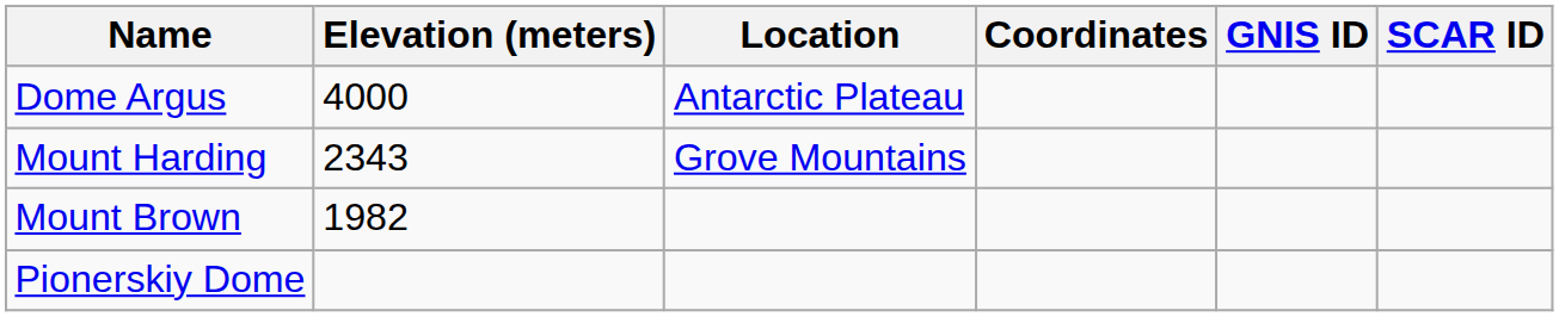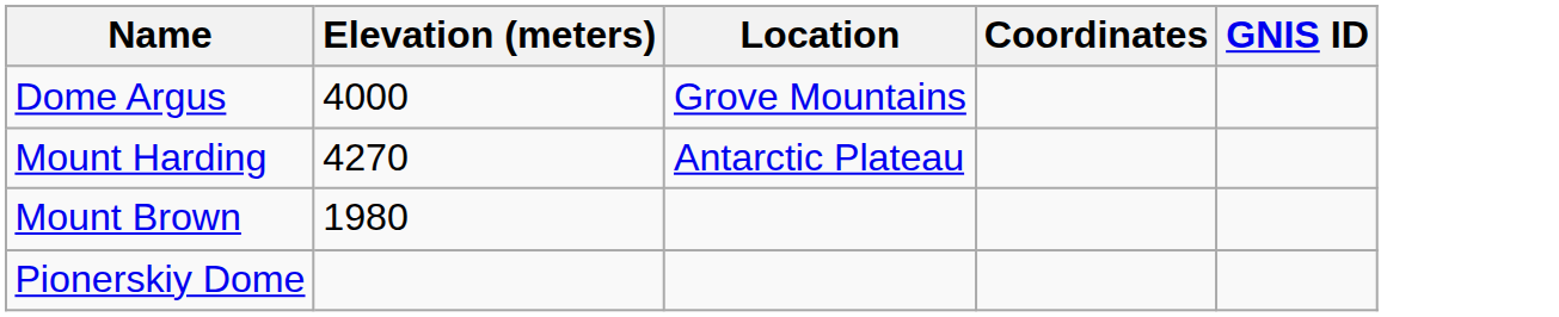- column: SCAR ID
Dome Argus | Location: Antarctic Plateau -> Grove Mountains
Mount Harding | Elevation (meters): 2343 -> 4270
Mount Harding | Location: Grove Mountains -> Antarctic Plateau
Mount Brown | Elevation (meters): 1982 -> 1980
